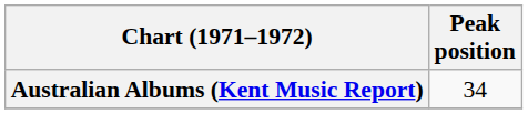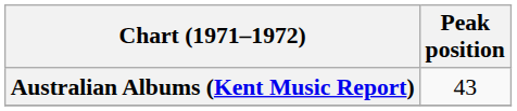Australian Albums (Kent Music Report) | Peak position: 34 -> 43
